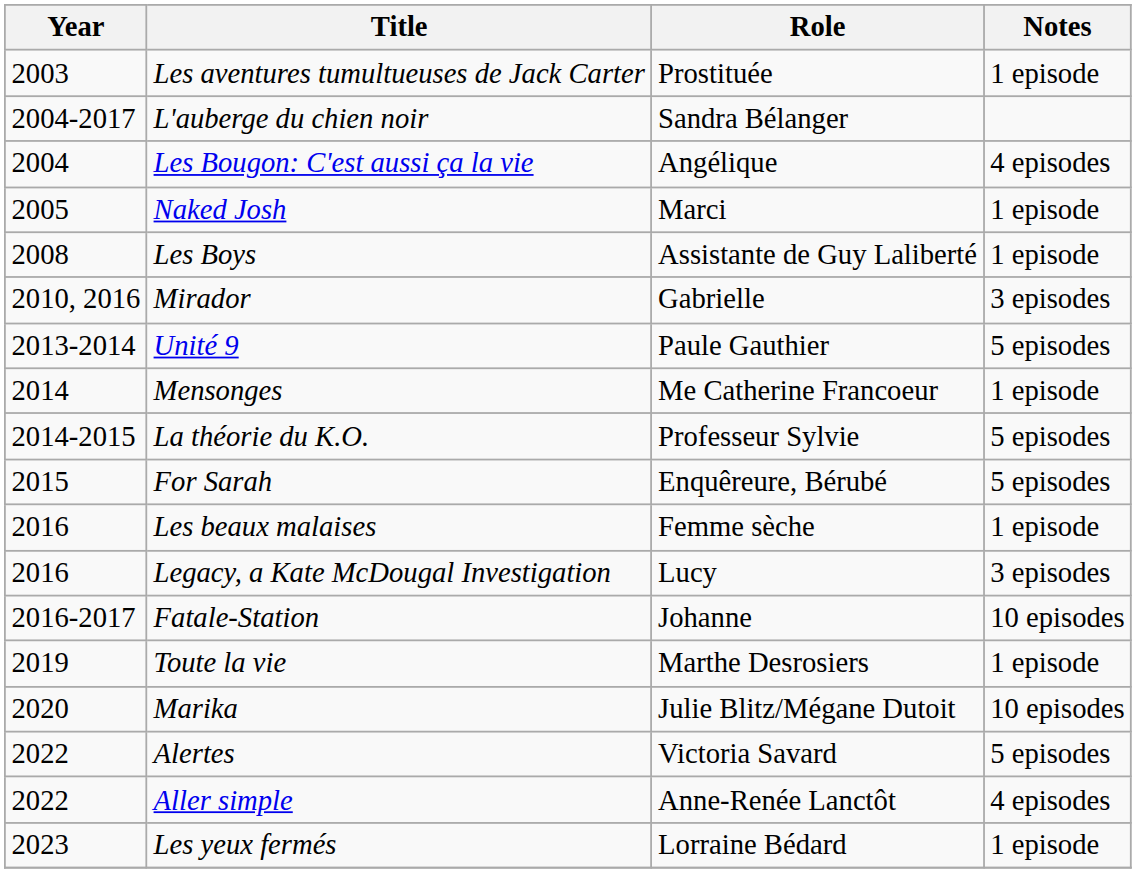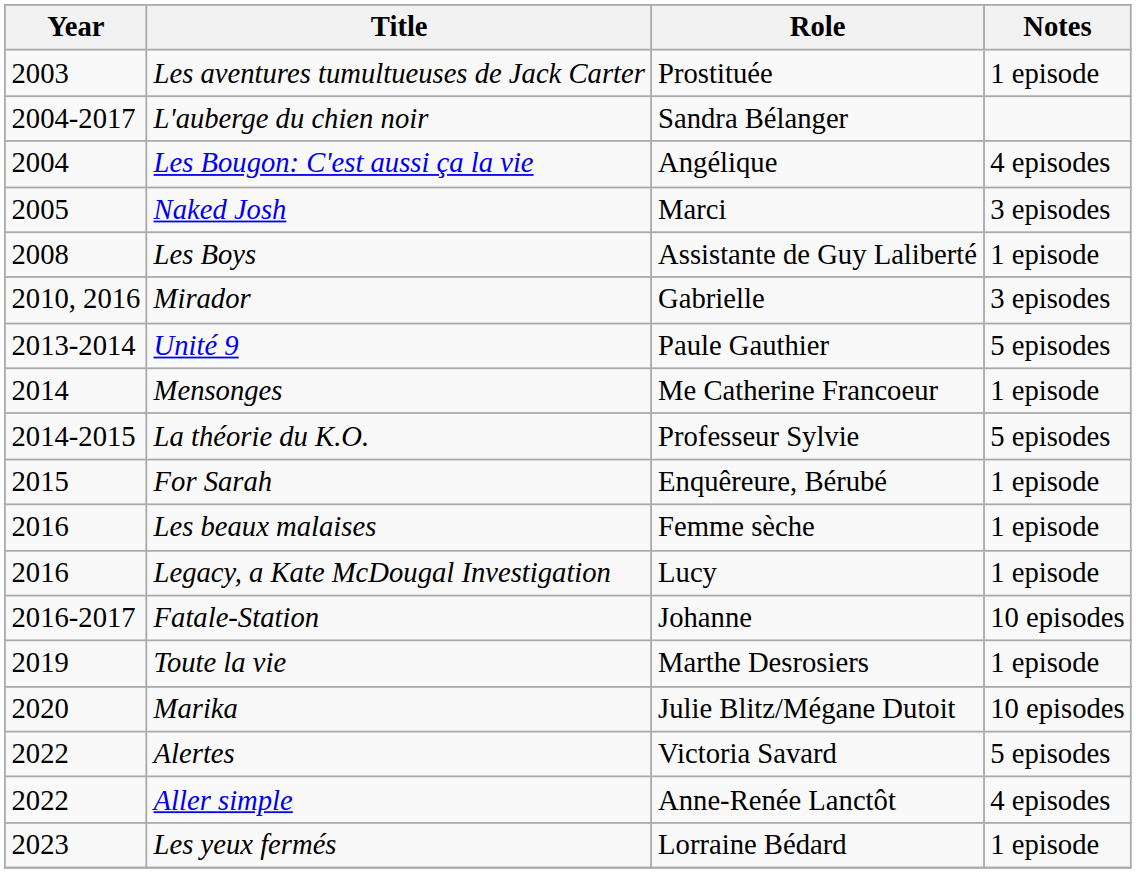Naked Josh | Notes: 1 episode -> 3 episodes
For Sarah | Notes: 5 episodes -> 1 episode
Legacy, a Kate McDougal Investigation | Notes: 3 episodes -> 1 episode
